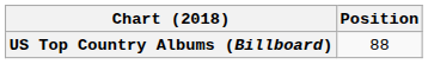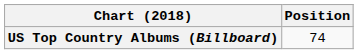US Top Country Albums (Billboard) | Position: 88 -> 74
